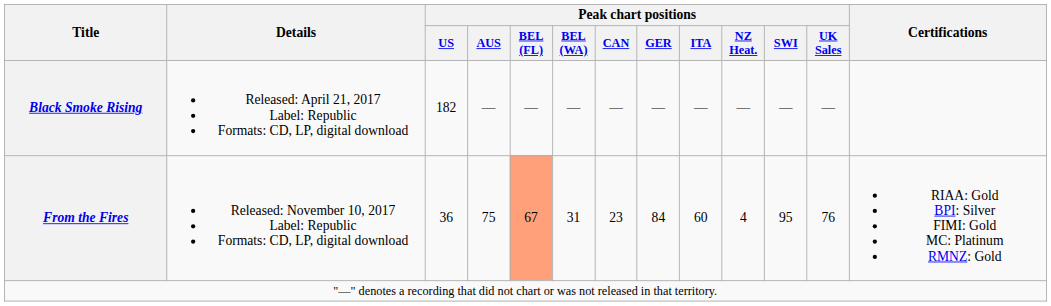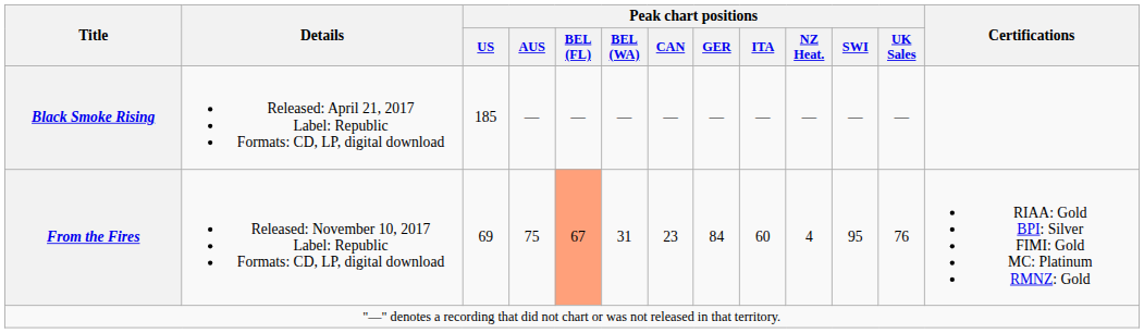Black Smoke Rising | Peak chart positions / US: 182 -> 185
From the Fires | Peak chart positions / US: 36 -> 69
